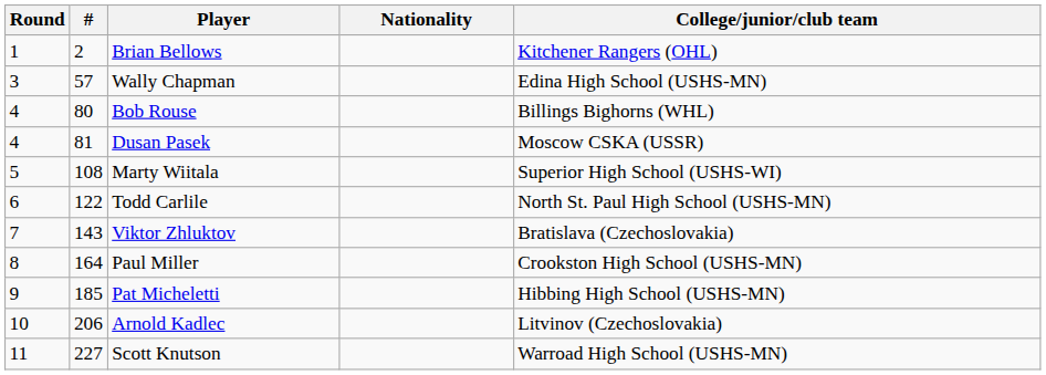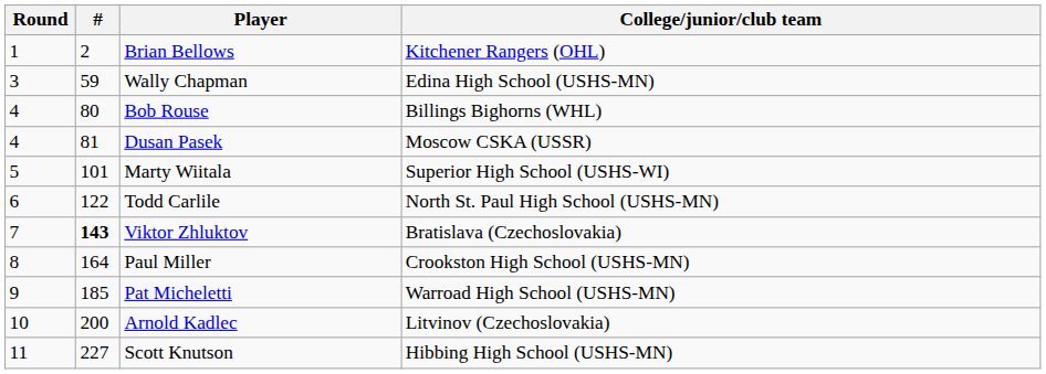- column: Nationality
Wally Chapman | #: 57 -> 59
Marty Wiitala | #: 108 -> 101
Viktor Zhluktov | #: normal -> bold
Pat Micheletti | College/junior/club team: Hibbing High School (USHS-MN) -> Warroad High School (USHS-MN)
Arnold Kadlec | #: 206 -> 200
Scott Knutson | College/junior/club team: Warroad High School (USHS-MN) -> Hibbing High School (USHS-MN)
